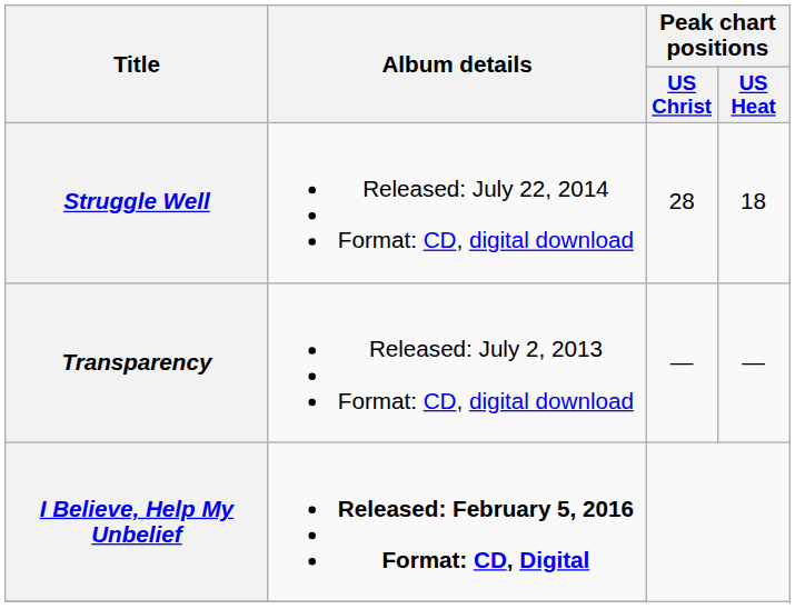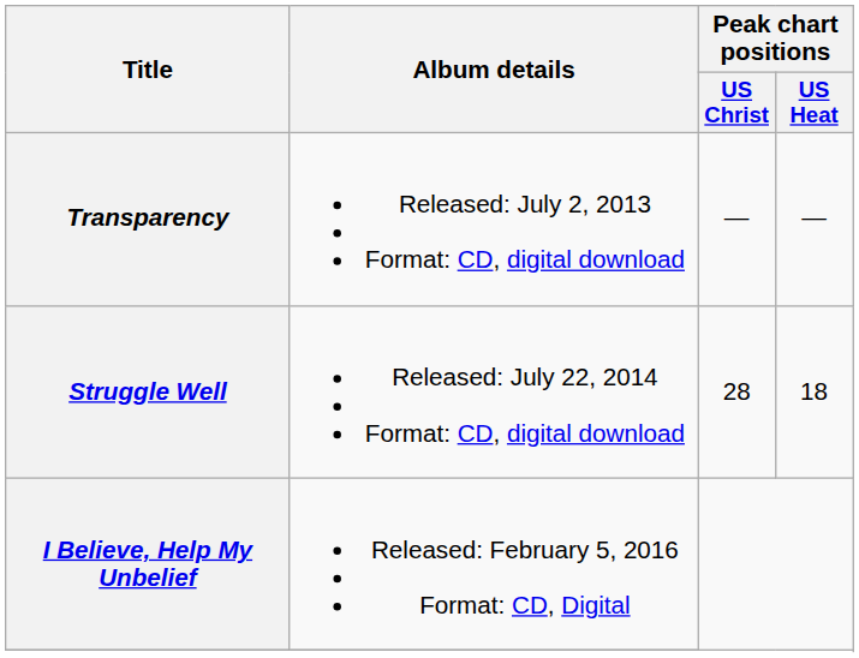rows swapped: Transparency <-> Struggle Well
I Believe, Help My Unbelief | Album details: bold -> normal
